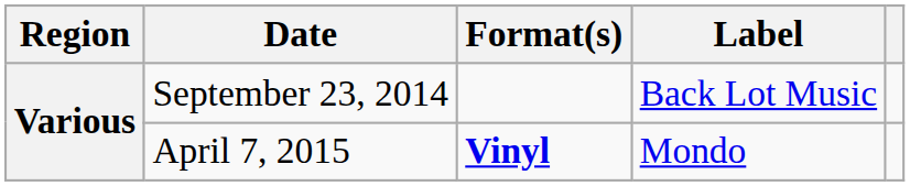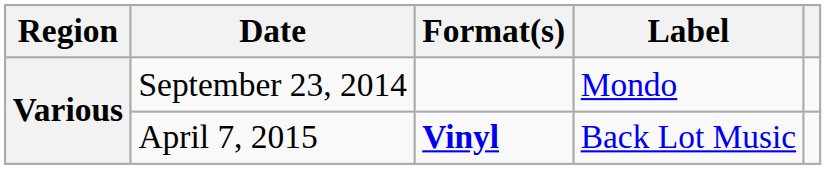September 23, 2014 | Label: Back Lot Music -> Mondo
April 7, 2015 | Label: Mondo -> Back Lot Music
